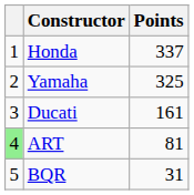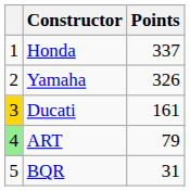Yamaha | Points: 325 -> 326
Ducati | column 1: no background -> gold background
ART | Points: 81 -> 79
